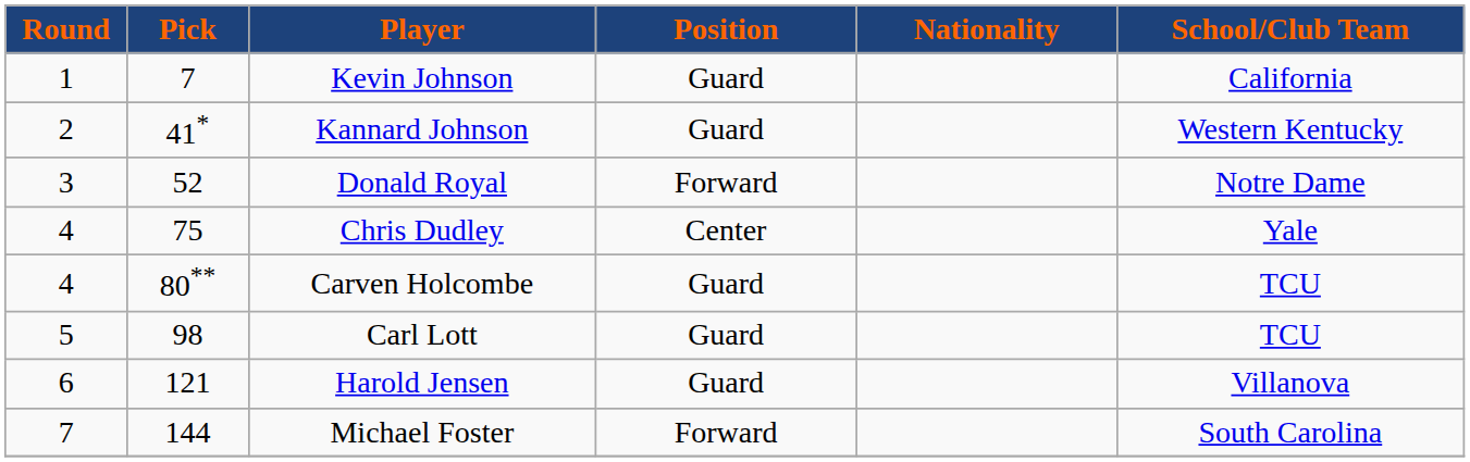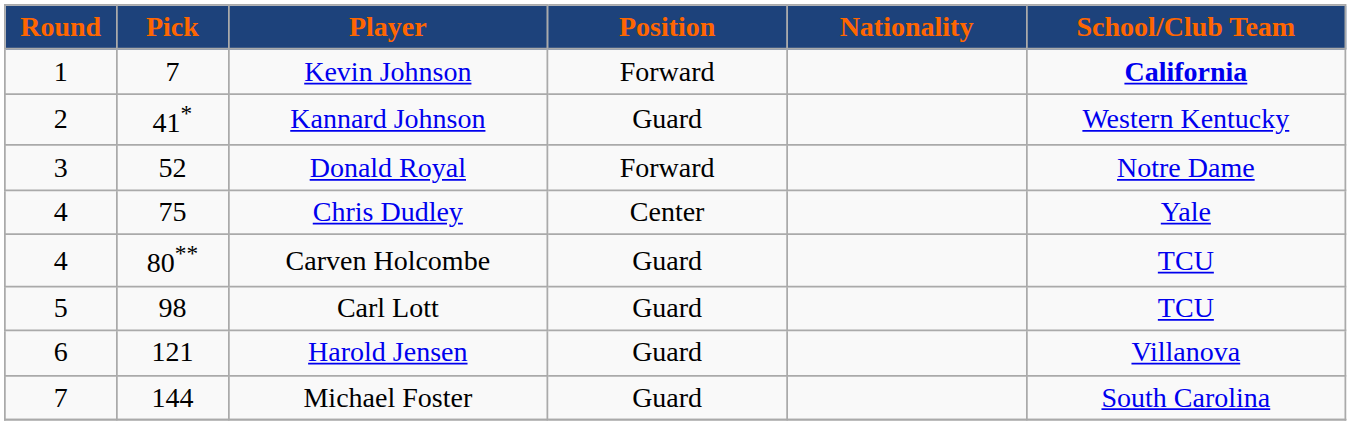Kevin Johnson | Position: Guard -> Forward
Kevin Johnson | School/Club Team: normal -> bold
Michael Foster | Position: Forward -> Guard
